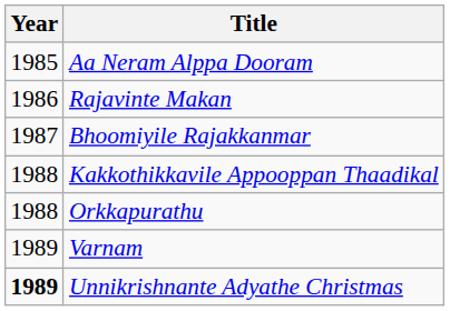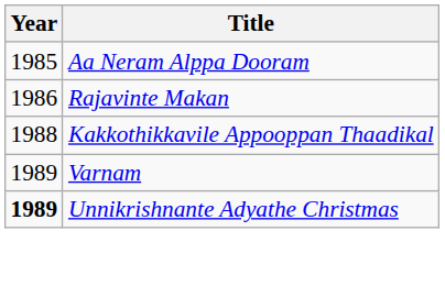- row: 1987 | Bhoomiyile Rajakkanmar
- row: 1988 | Orkkapurathu
